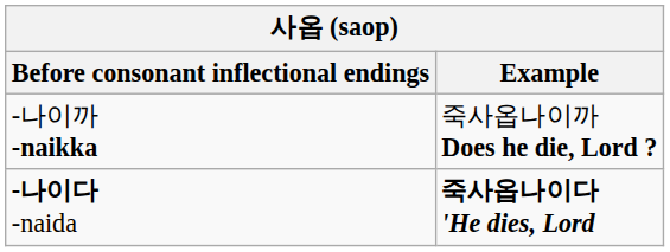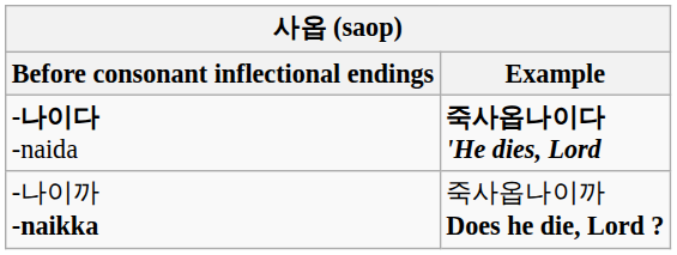rows swapped: -나이다 -naida <-> -나이까 -naikka
